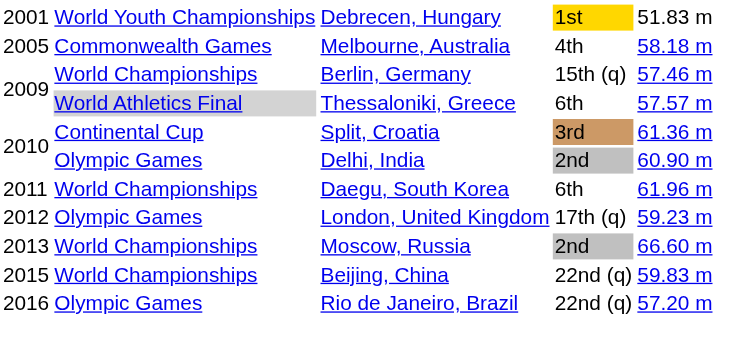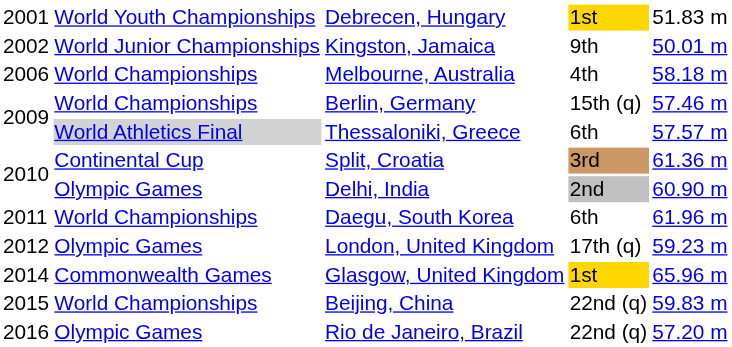+ row: 2002 | World Junior Championships | Kingston, Jamaica | 9th | 50.01 m
Melbourne, Australia | column 1: 2005 -> 2006
Melbourne, Australia | column 2: Commonwealth Games -> World Championships
- row: 2013 | World Championships | Moscow, Russia | 2nd | 66.60 m
+ row: 2014 | Commonwealth Games | Glasgow, United Kingdom | 1st | 65.96 m
